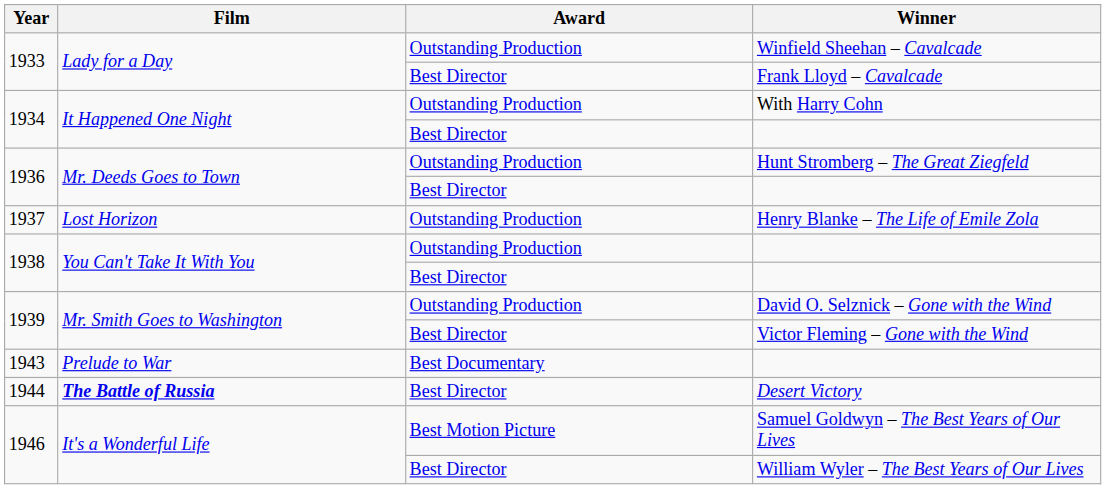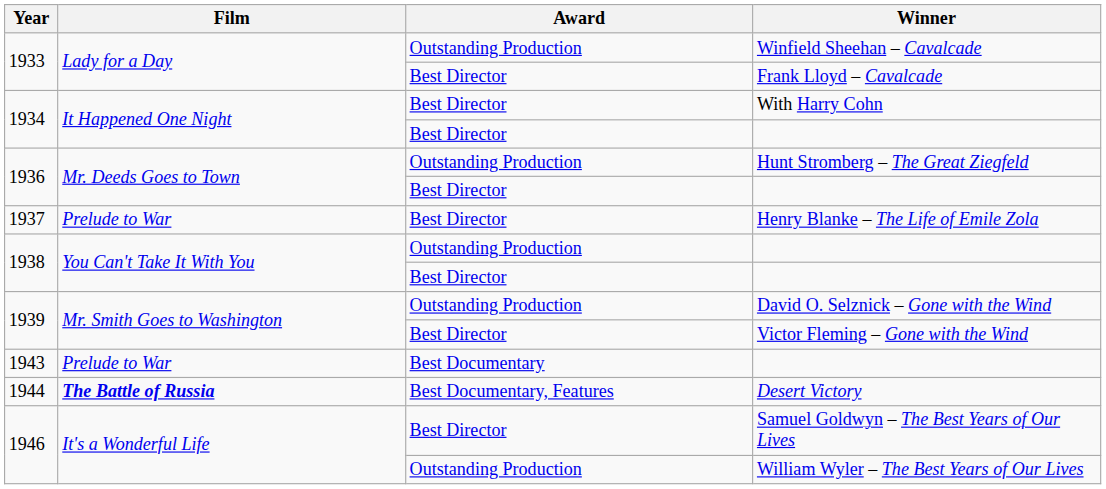With Harry Cohn | Award: Outstanding Production -> Best Director
Henry Blanke – The Life of Emile Zola | Film: Lost Horizon -> Prelude to War
Henry Blanke – The Life of Emile Zola | Award: Outstanding Production -> Best Director
Desert Victory | Award: Best Director -> Best Documentary, Features
Samuel Goldwyn – The Best Years of Our Lives | Award: Best Motion Picture -> Best Director
William Wyler – The Best Years of Our Lives | Award: Best Director -> Outstanding Production
